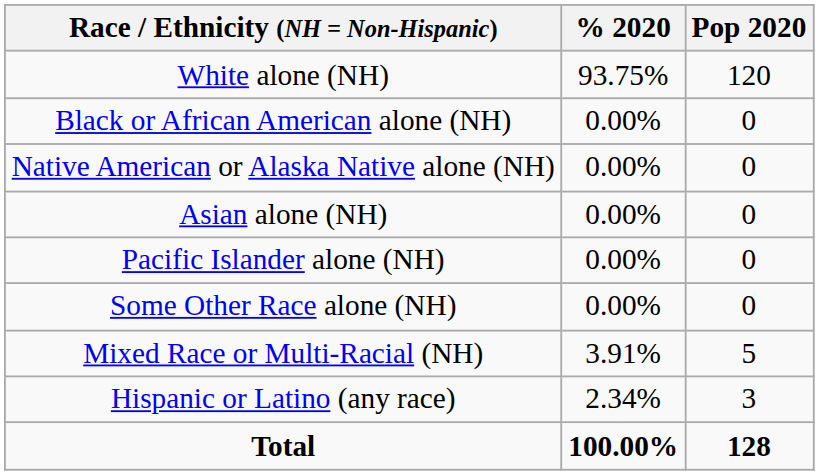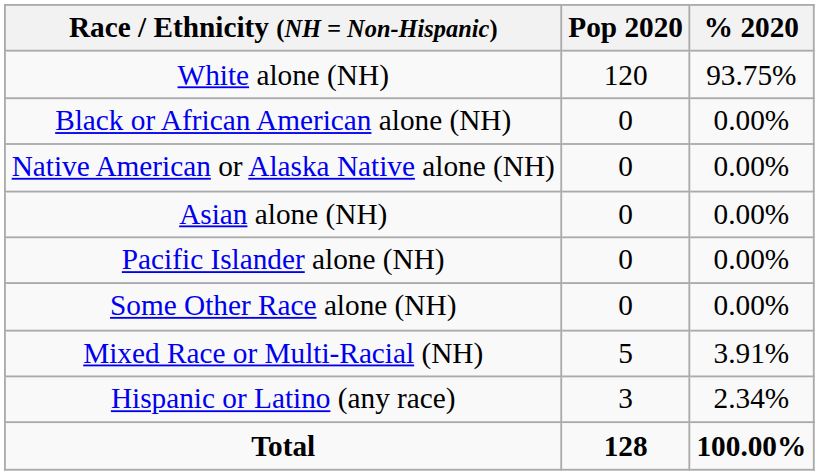columns swapped: Pop 2020 <-> % 2020
